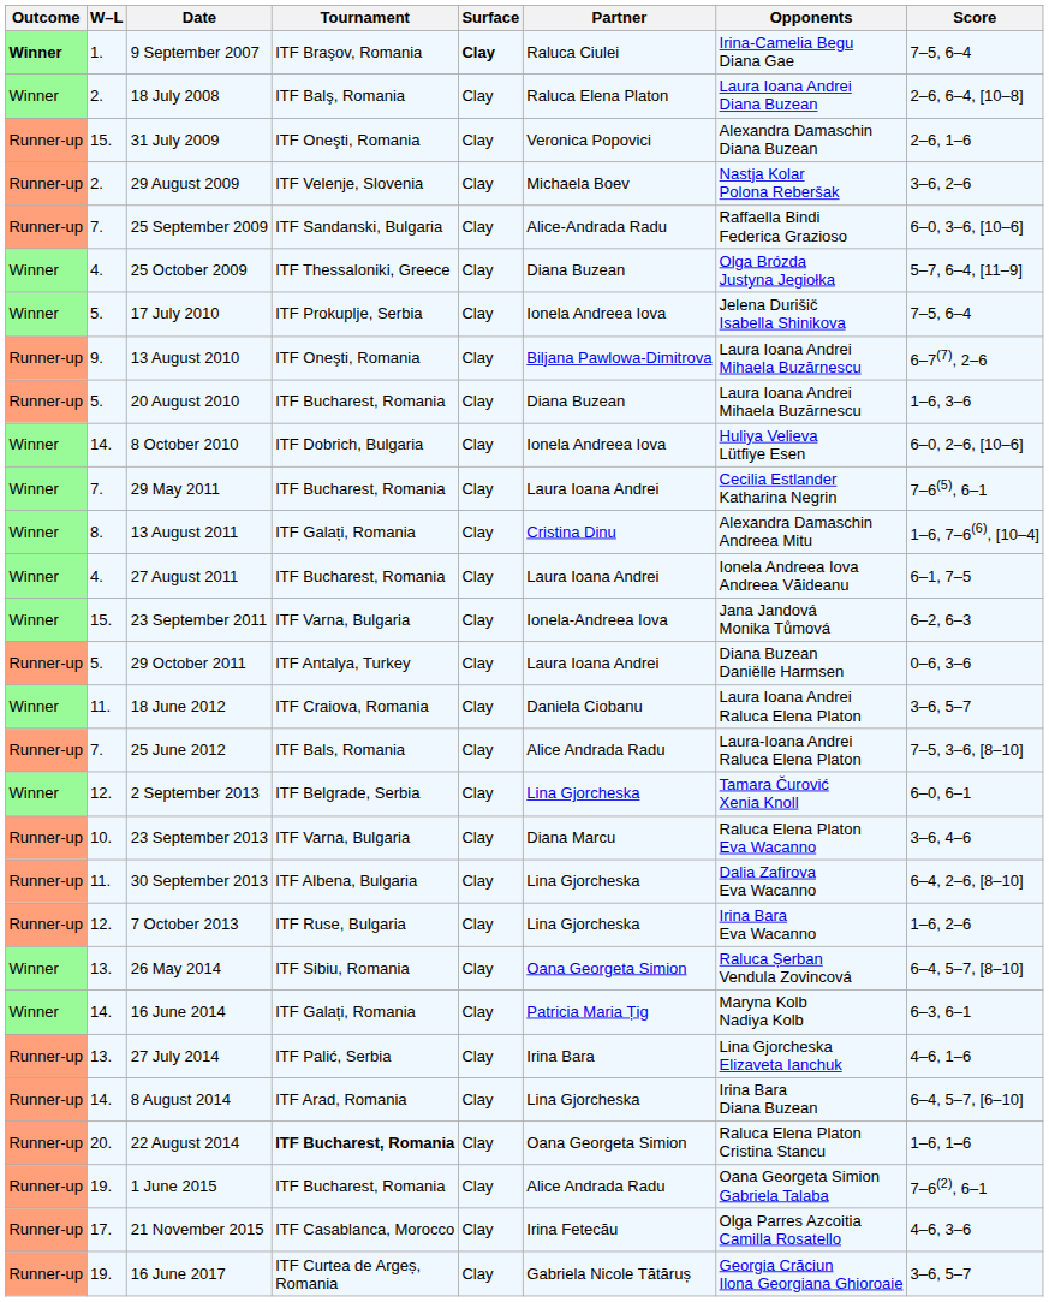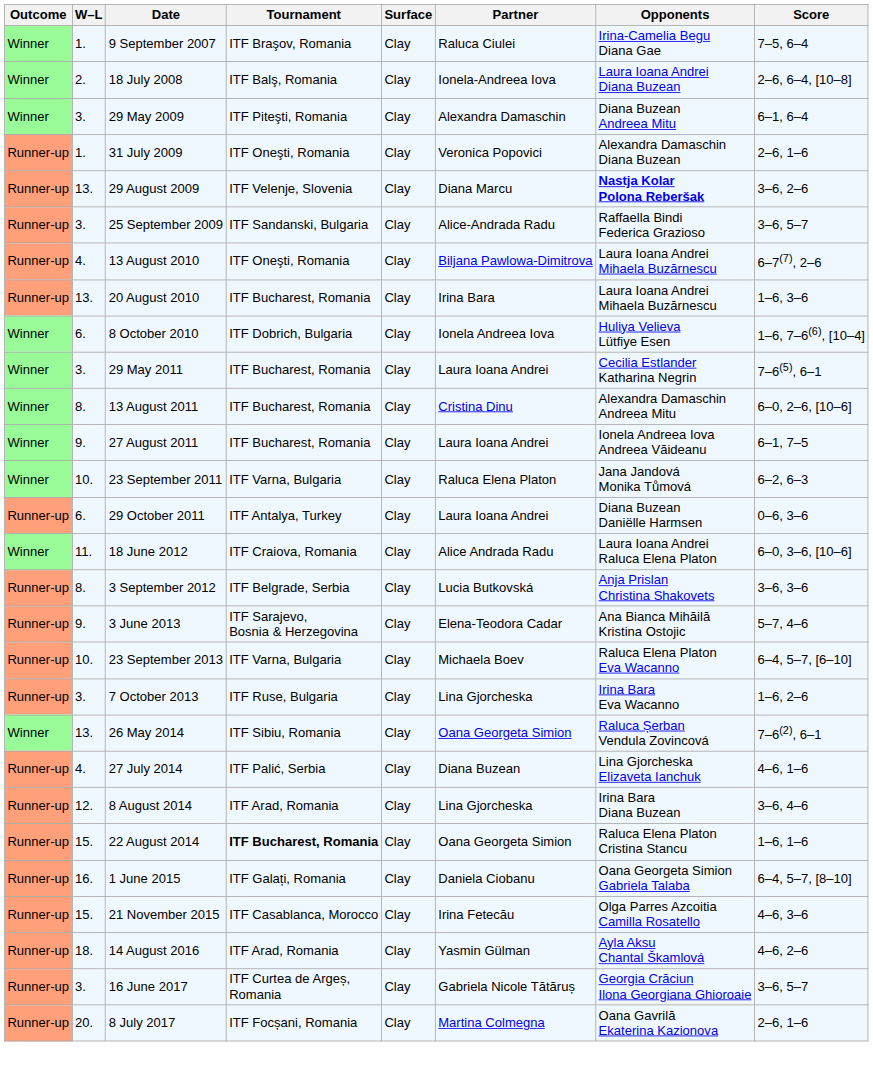9 September 2007 | Outcome: bold -> normal
9 September 2007 | Surface: bold -> normal
18 July 2008 | Partner: Raluca Elena Platon -> Ionela-Andreea Iova
+ row: Winner | 3. | 29 May 2009 | ITF Piteşti, Romania | Clay | Alexandra Damaschin | Diana Buzean Andreea Mitu | 6–1, 6–4
31 July 2009 | W–L: 15. -> 1.
29 August 2009 | W–L: 2. -> 13.
29 August 2009 | Partner: Michaela Boev -> Diana Marcu
29 August 2009 | Opponents: normal -> bold
25 September 2009 | W–L: 7. -> 3.
25 September 2009 | Score: 6–0, 3–6, [10–6] -> 3–6, 5–7
- row: Winner | 4. | 25 October 2009 | ITF Thessaloniki, Greece | Clay | Diana Buzean | Olga Brózda Justyna Jegiołka | 5–7, 6–4, [11–9]
- row: Winner | 5. | 17 July 2010 | ITF Prokuplje, Serbia | Clay | Ionela Andreea Iova | Jelena Durišič Isabella Shinikova | 7–5, 6–4
13 August 2010 | W–L: 9. -> 4.
20 August 2010 | W–L: 5. -> 13.
20 August 2010 | Partner: Diana Buzean -> Irina Bara
8 October 2010 | W–L: 14. -> 6.
8 October 2010 | Score: 6–0, 2–6, [10–6] -> 1–6, 7–6(6), [10–4]
29 May 2011 | W–L: 7. -> 3.
13 August 2011 | Tournament: ITF Galați, Romania -> ITF Bucharest, Romania
13 August 2011 | Score: 1–6, 7–6(6), [10–4] -> 6–0, 2–6, [10–6]
27 August 2011 | W–L: 4. -> 9.
23 September 2011 | W–L: 15. -> 10.
23 September 2011 | Partner: Ionela-Andreea Iova -> Raluca Elena Platon
29 October 2011 | W–L: 5. -> 6.
18 June 2012 | Partner: Daniela Ciobanu -> Alice Andrada Radu
18 June 2012 | Score: 3–6, 5–7 -> 6–0, 3–6, [10–6]
- row: Runner-up | 7. | 25 June 2012 | ITF Bals, Romania | Clay | Alice Andrada Radu | Laura-Ioana Andrei Raluca Elena Platon | 7–5, 3–6, [8–10]
+ row: Runner-up | 8. | 3 September 2012 | ITF Belgrade, Serbia | Clay | Lucia Butkovská | Anja Prislan Christina Shakovets | 3–6, 3–6
+ row: Runner-up | 9. | 3 June 2013 | ITF Sarajevo, Bosnia & Herzegovina | Clay | Elena-Teodora Cadar | Ana Bianca Mihăilă Kristina Ostojic | 5–7, 4–6
- row: Winner | 12. | 2 September 2013 | ITF Belgrade, Serbia | Clay | Lina Gjorcheska | Tamara Čurović Xenia Knoll | 6–0, 6–1
23 September 2013 | Partner: Diana Marcu -> Michaela Boev
23 September 2013 | Score: 3–6, 4–6 -> 6–4, 5–7, [6–10]
- row: Runner-up | 11. | 30 September 2013 | ITF Albena, Bulgaria | Clay | Lina Gjorcheska | Dalia Zafirova Eva Wacanno | 6–4, 2–6, [8–10]
7 October 2013 | W–L: 12. -> 3.
26 May 2014 | Score: 6–4, 5–7, [8–10] -> 7–6(2), 6–1
- row: Winner | 14. | 16 June 2014 | ITF Galați, Romania | Clay | Patricia Maria Țig | Maryna Kolb Nadiya Kolb | 6–3, 6–1
27 July 2014 | W–L: 13. -> 4.
27 July 2014 | Partner: Irina Bara -> Diana Buzean
8 August 2014 | W–L: 14. -> 12.
8 August 2014 | Score: 6–4, 5–7, [6–10] -> 3–6, 4–6
22 August 2014 | W–L: 20. -> 15.
1 June 2015 | W–L: 19. -> 16.
1 June 2015 | Tournament: ITF Bucharest, Romania -> ITF Galați, Romania
1 June 2015 | Partner: Alice Andrada Radu -> Daniela Ciobanu
1 June 2015 | Score: 7–6(2), 6–1 -> 6–4, 5–7, [8–10]
21 November 2015 | W–L: 17. -> 15.
+ row: Runner-up | 18. | 14 August 2016 | ITF Arad, Romania | Clay | Yasmin Gülman | Ayla Aksu Chantal Škamlová | 4–6, 2–6
16 June 2017 | W–L: 19. -> 3.
+ row: Runner-up | 20. | 8 July 2017 | ITF Focșani, Romania | Clay | Martina Colmegna | Oana Gavrilă Ekaterina Kazionova | 2–6, 1–6
